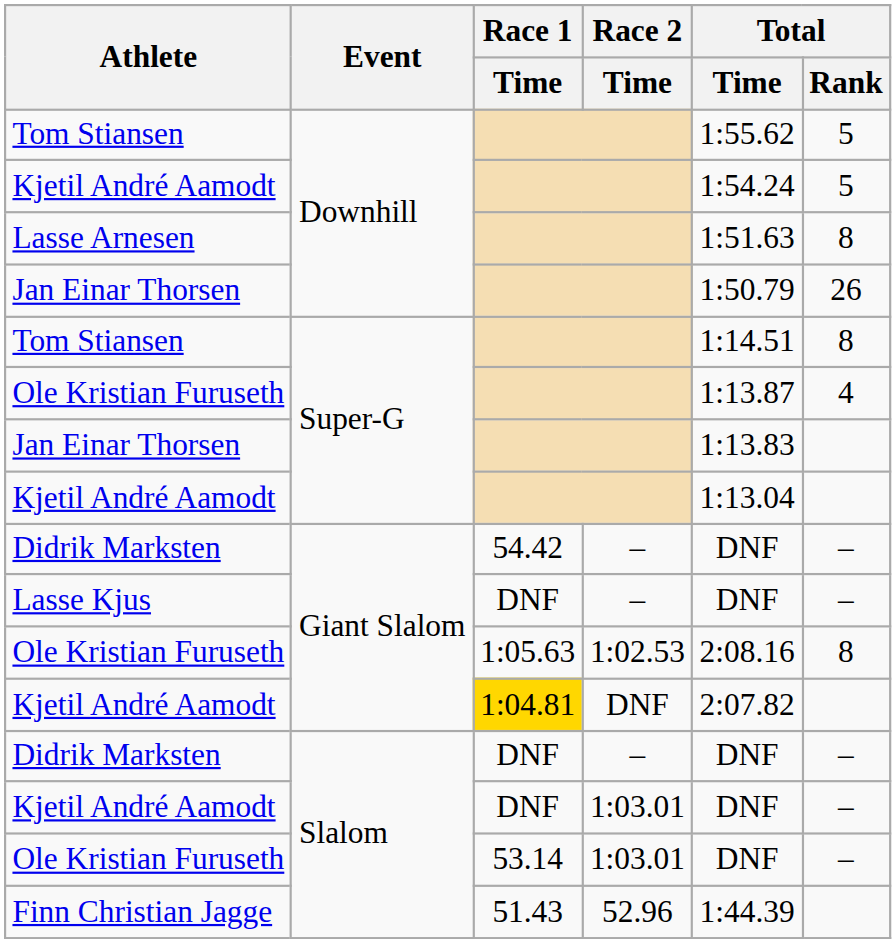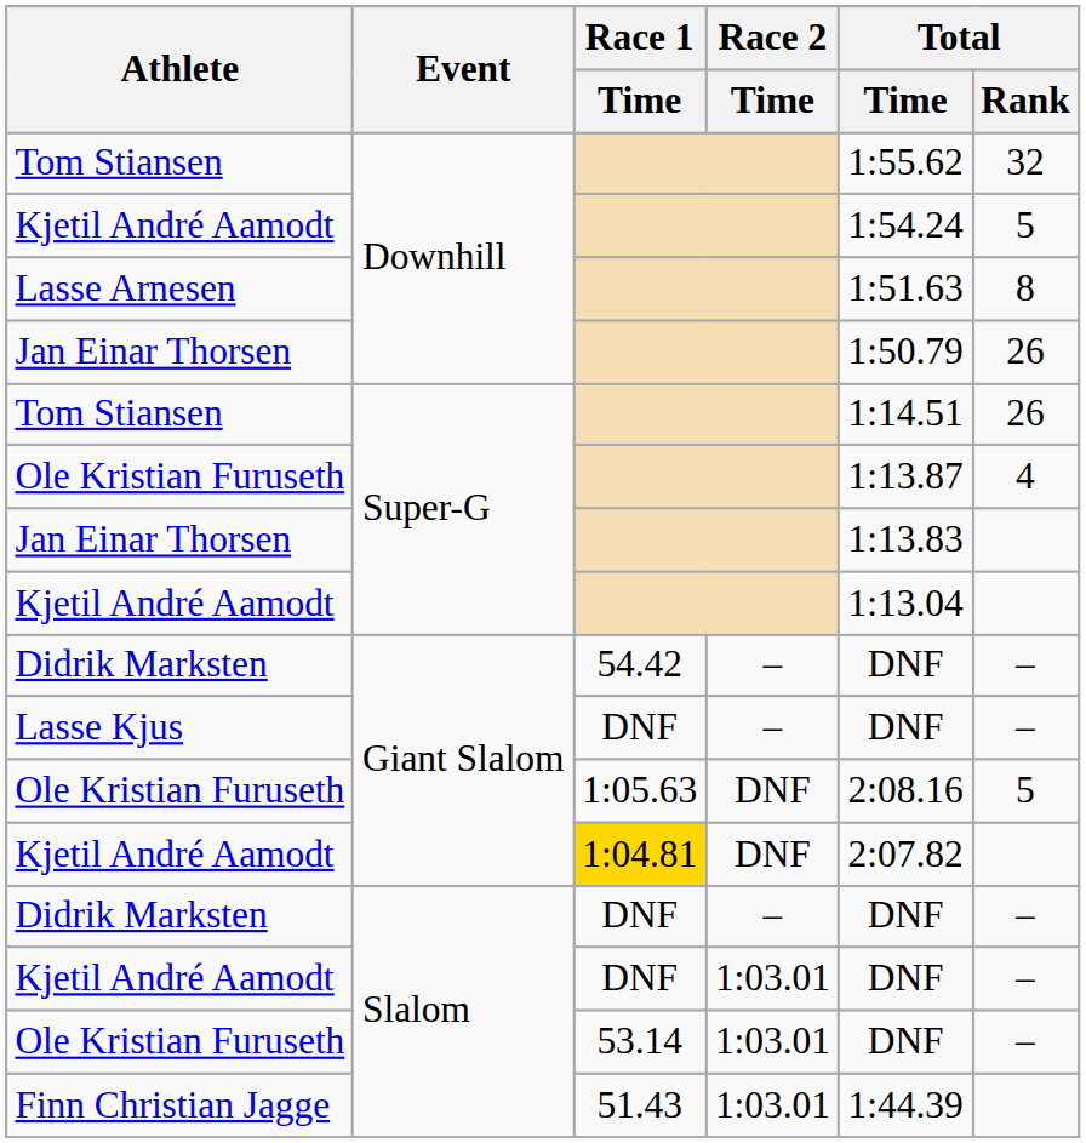Tom Stiansen / Downhill | Total / Rank: 5 -> 32
Tom Stiansen / Super-G | Total / Rank: 8 -> 26
Ole Kristian Furuseth / Giant Slalom | Race 2 / Time: 1:02.53 -> DNF
Ole Kristian Furuseth / Giant Slalom | Total / Rank: 8 -> 5
Finn Christian Jagge | Race 2 / Time: 52.96 -> 1:03.01
